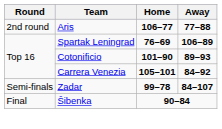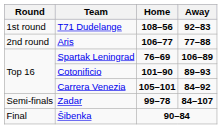+ row: 1st round | T71 Dudelange | 108–56 | 92–83
